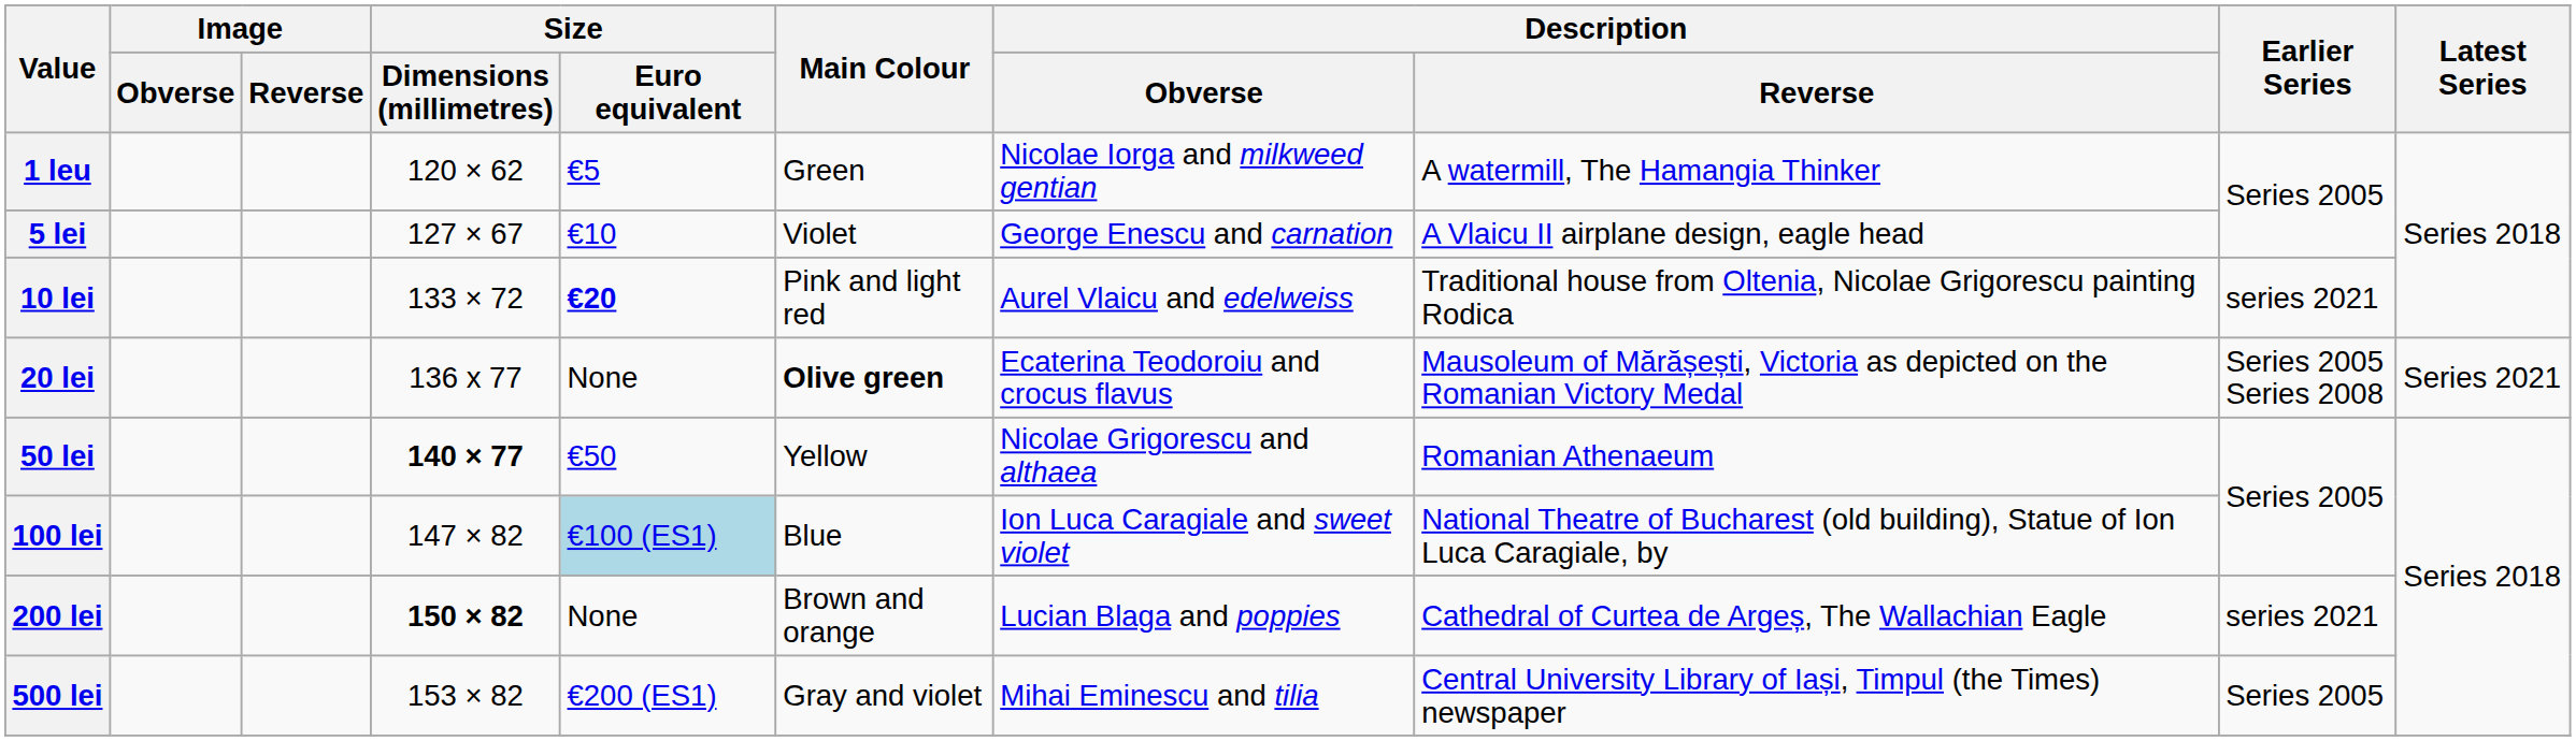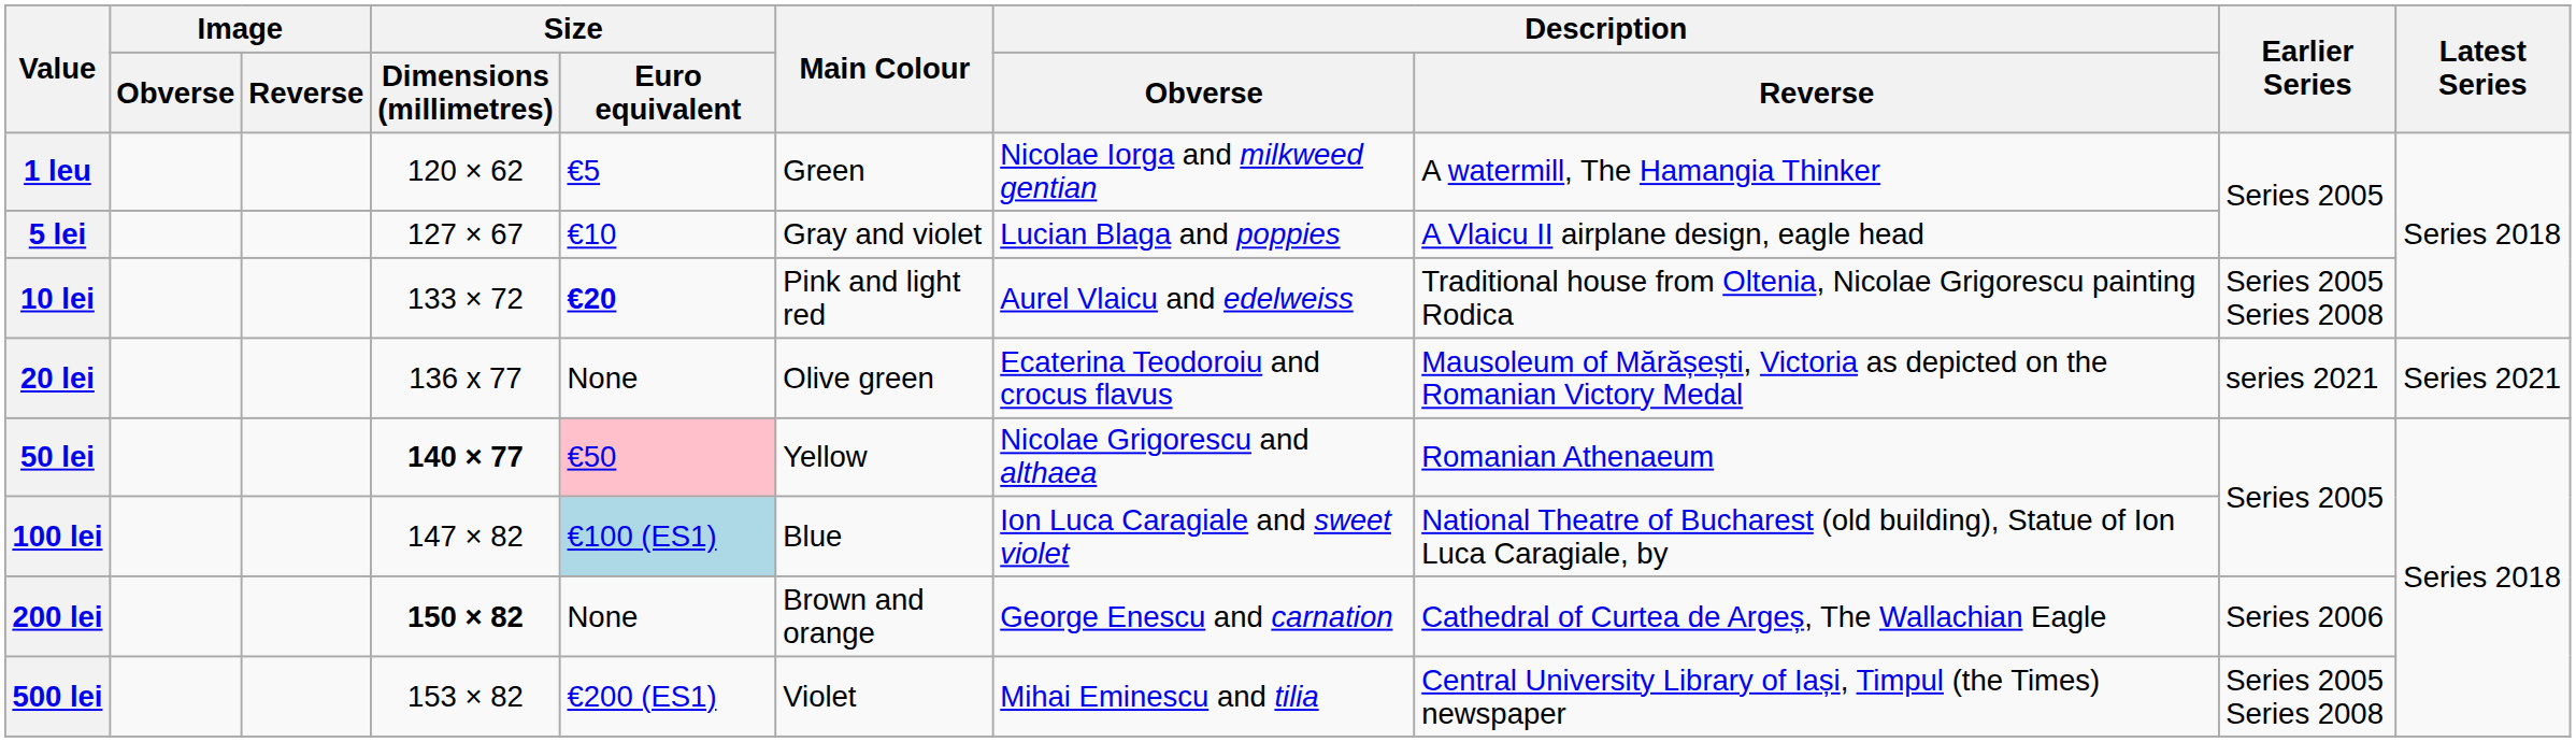5 lei | Main Colour: Violet -> Gray and violet
5 lei | Description / Obverse: George Enescu and carnation -> Lucian Blaga and poppies
10 lei | Earlier Series: series 2021 -> Series 2005 Series 2008
20 lei | Main Colour: bold -> normal
20 lei | Earlier Series: Series 2005 Series 2008 -> series 2021
50 lei | Size / Euro equivalent: no background -> pink background
200 lei | Description / Obverse: Lucian Blaga and poppies -> George Enescu and carnation
200 lei | Earlier Series: series 2021 -> Series 2006
500 lei | Main Colour: Gray and violet -> Violet
500 lei | Earlier Series: Series 2005 -> Series 2005 Series 2008
